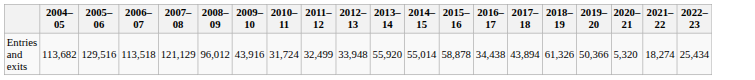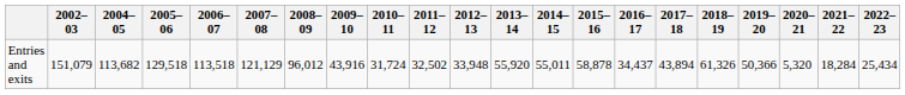+ column: 2002–03 | 151,079
Entries and exits | 2005–06: 129,516 -> 129,518
Entries and exits | 2011–12: 32,499 -> 32,502
Entries and exits | 2014–15: 55,014 -> 55,011
Entries and exits | 2016–17: 34,438 -> 34,437
Entries and exits | 2021–22: 18,274 -> 18,284
